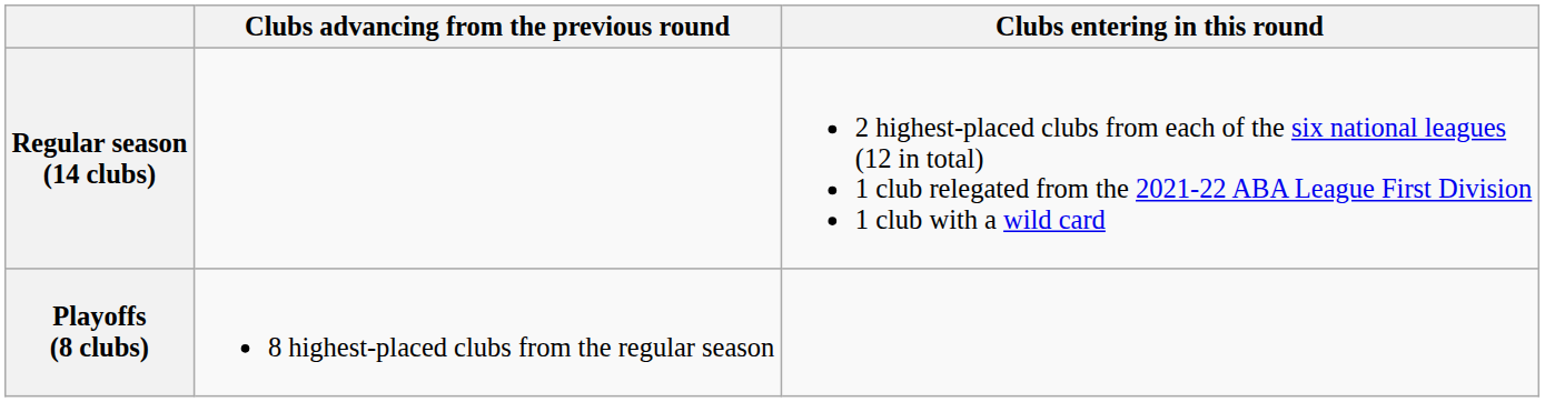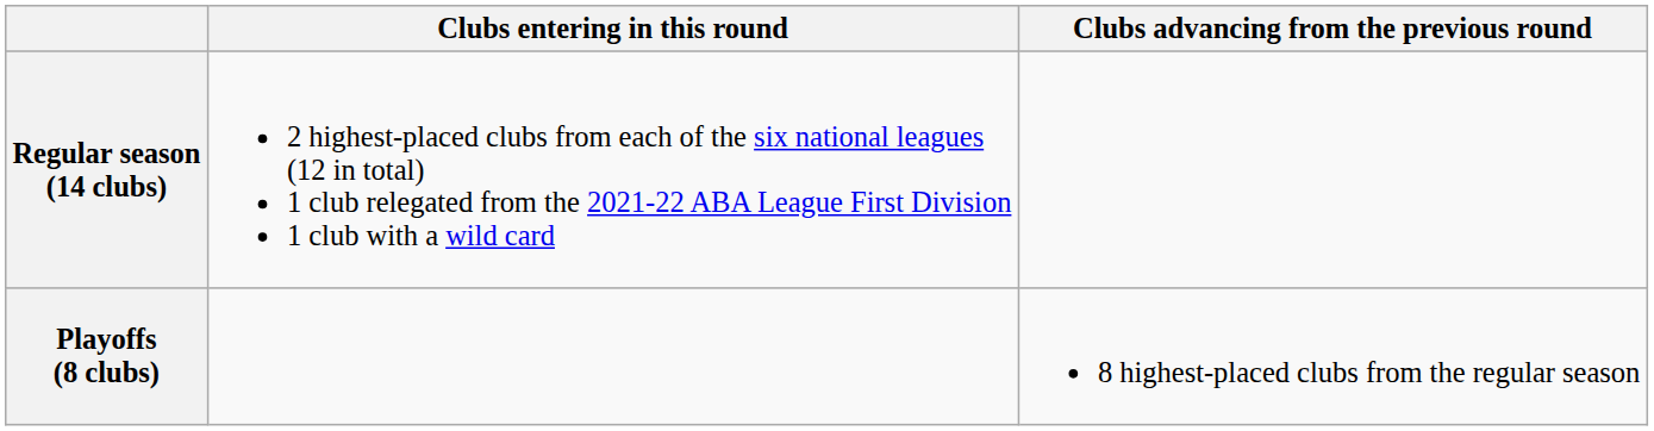columns swapped: Clubs entering in this round <-> Clubs advancing from the previous round
